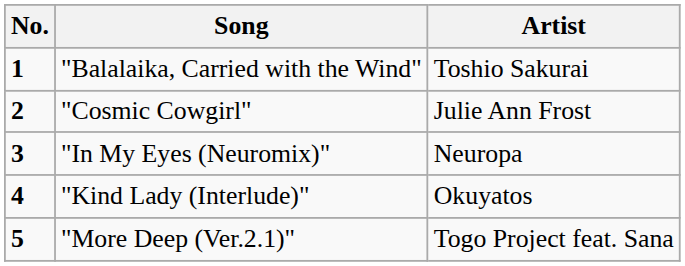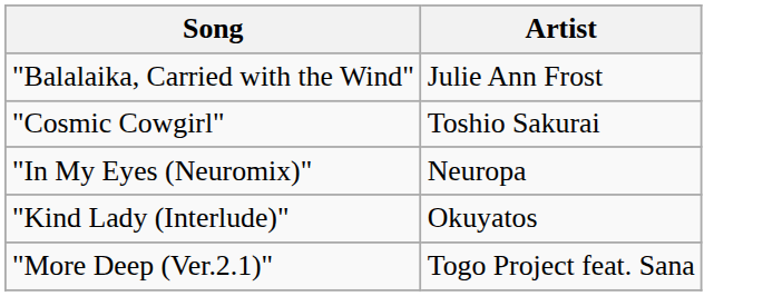- column: No. | 1 | 2 | 3 | 4 | 5
"Balalaika, Carried with the Wind" | Artist: Toshio Sakurai -> Julie Ann Frost
"Cosmic Cowgirl" | Artist: Julie Ann Frost -> Toshio Sakurai
